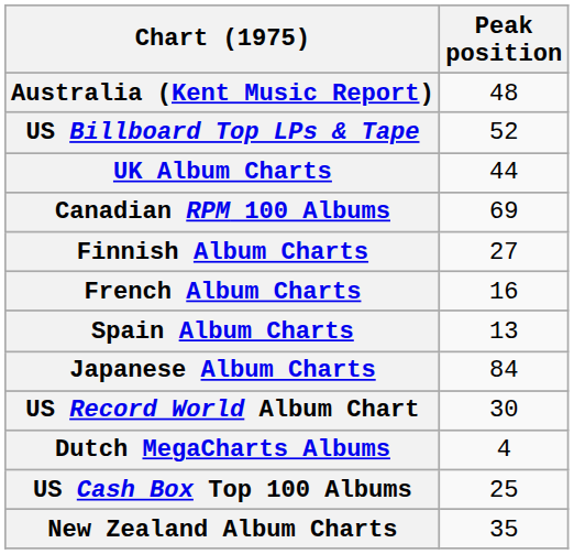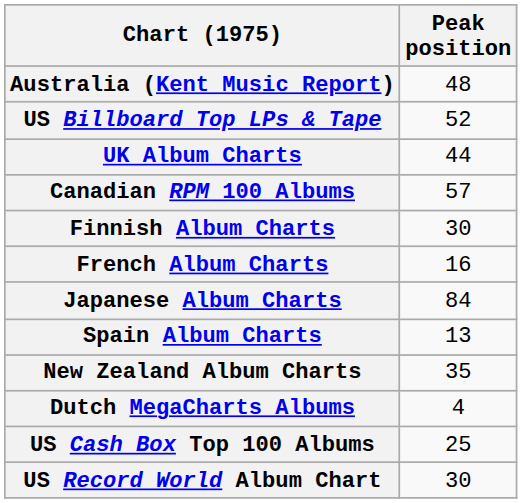Canadian RPM 100 Albums | Peak position: 69 -> 57
Finnish Album Charts | Peak position: 27 -> 30
rows swapped: Japanese Album Charts <-> Spain Album Charts
rows swapped: New Zealand Album Charts <-> US Record World Album Chart
